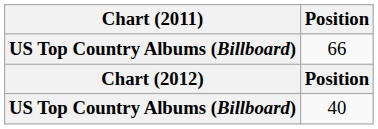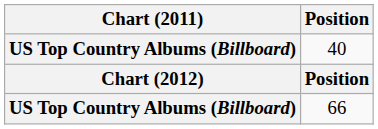rows swapped: 66 <-> 40
